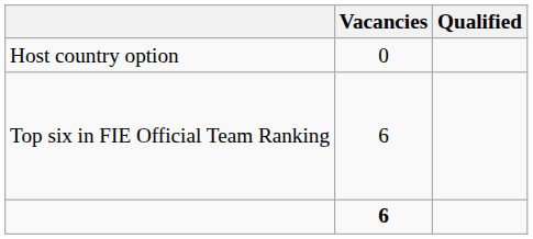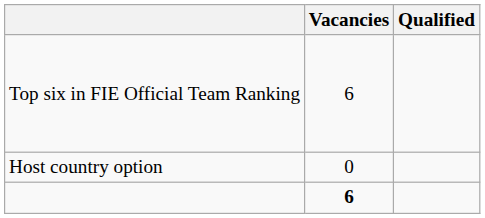rows swapped: Host country option <-> Top six in FIE Official Team Ranking
